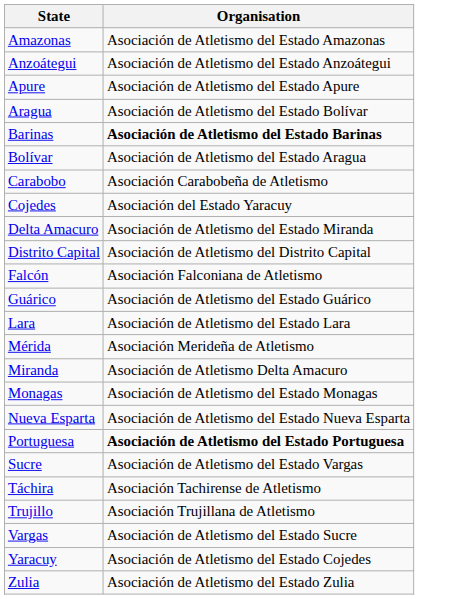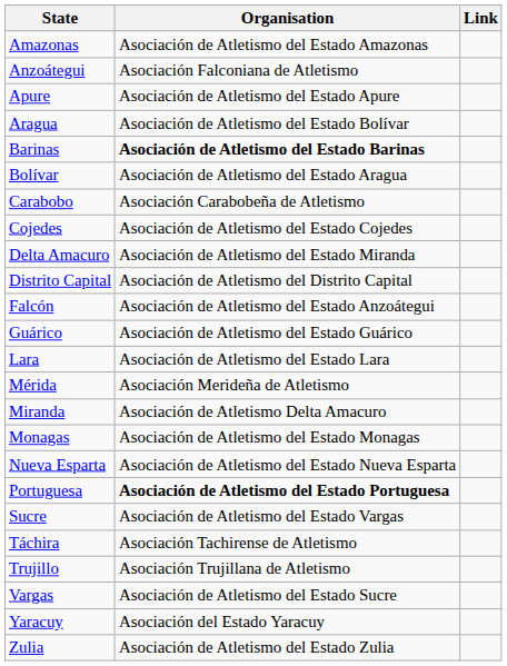+ column: Link
Anzoátegui | Organisation: Asociación de Atletismo del Estado Anzoátegui -> Asociación Falconiana de Atletismo
Cojedes | Organisation: Asociación del Estado Yaracuy -> Asociación de Atletismo del Estado Cojedes
Falcón | Organisation: Asociación Falconiana de Atletismo -> Asociación de Atletismo del Estado Anzoátegui
Yaracuy | Organisation: Asociación de Atletismo del Estado Cojedes -> Asociación del Estado Yaracuy
